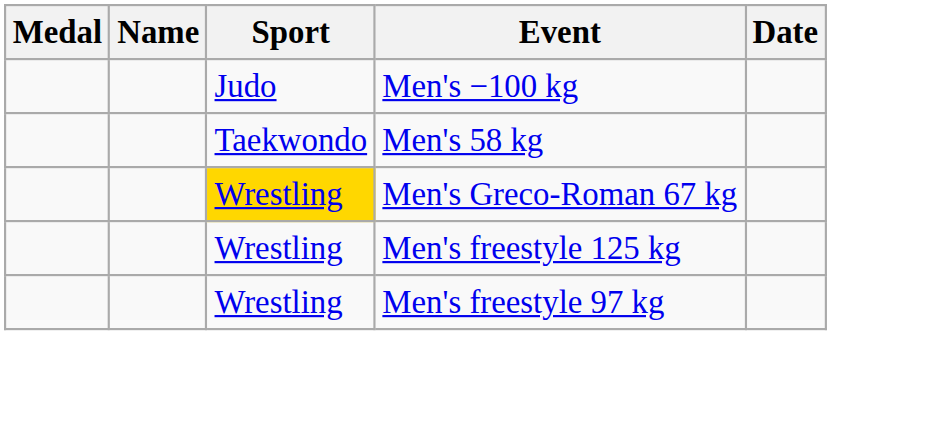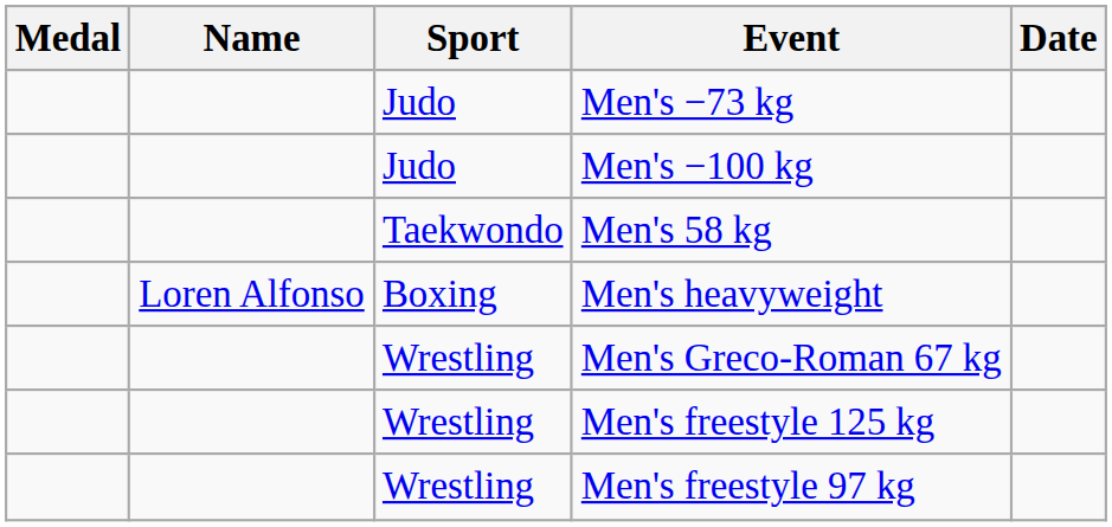+ row: Judo | Men's −73 kg
+ row: Loren Alfonso | Boxing | Men's heavyweight
Men's Greco-Roman 67 kg | Sport: gold background -> no background
